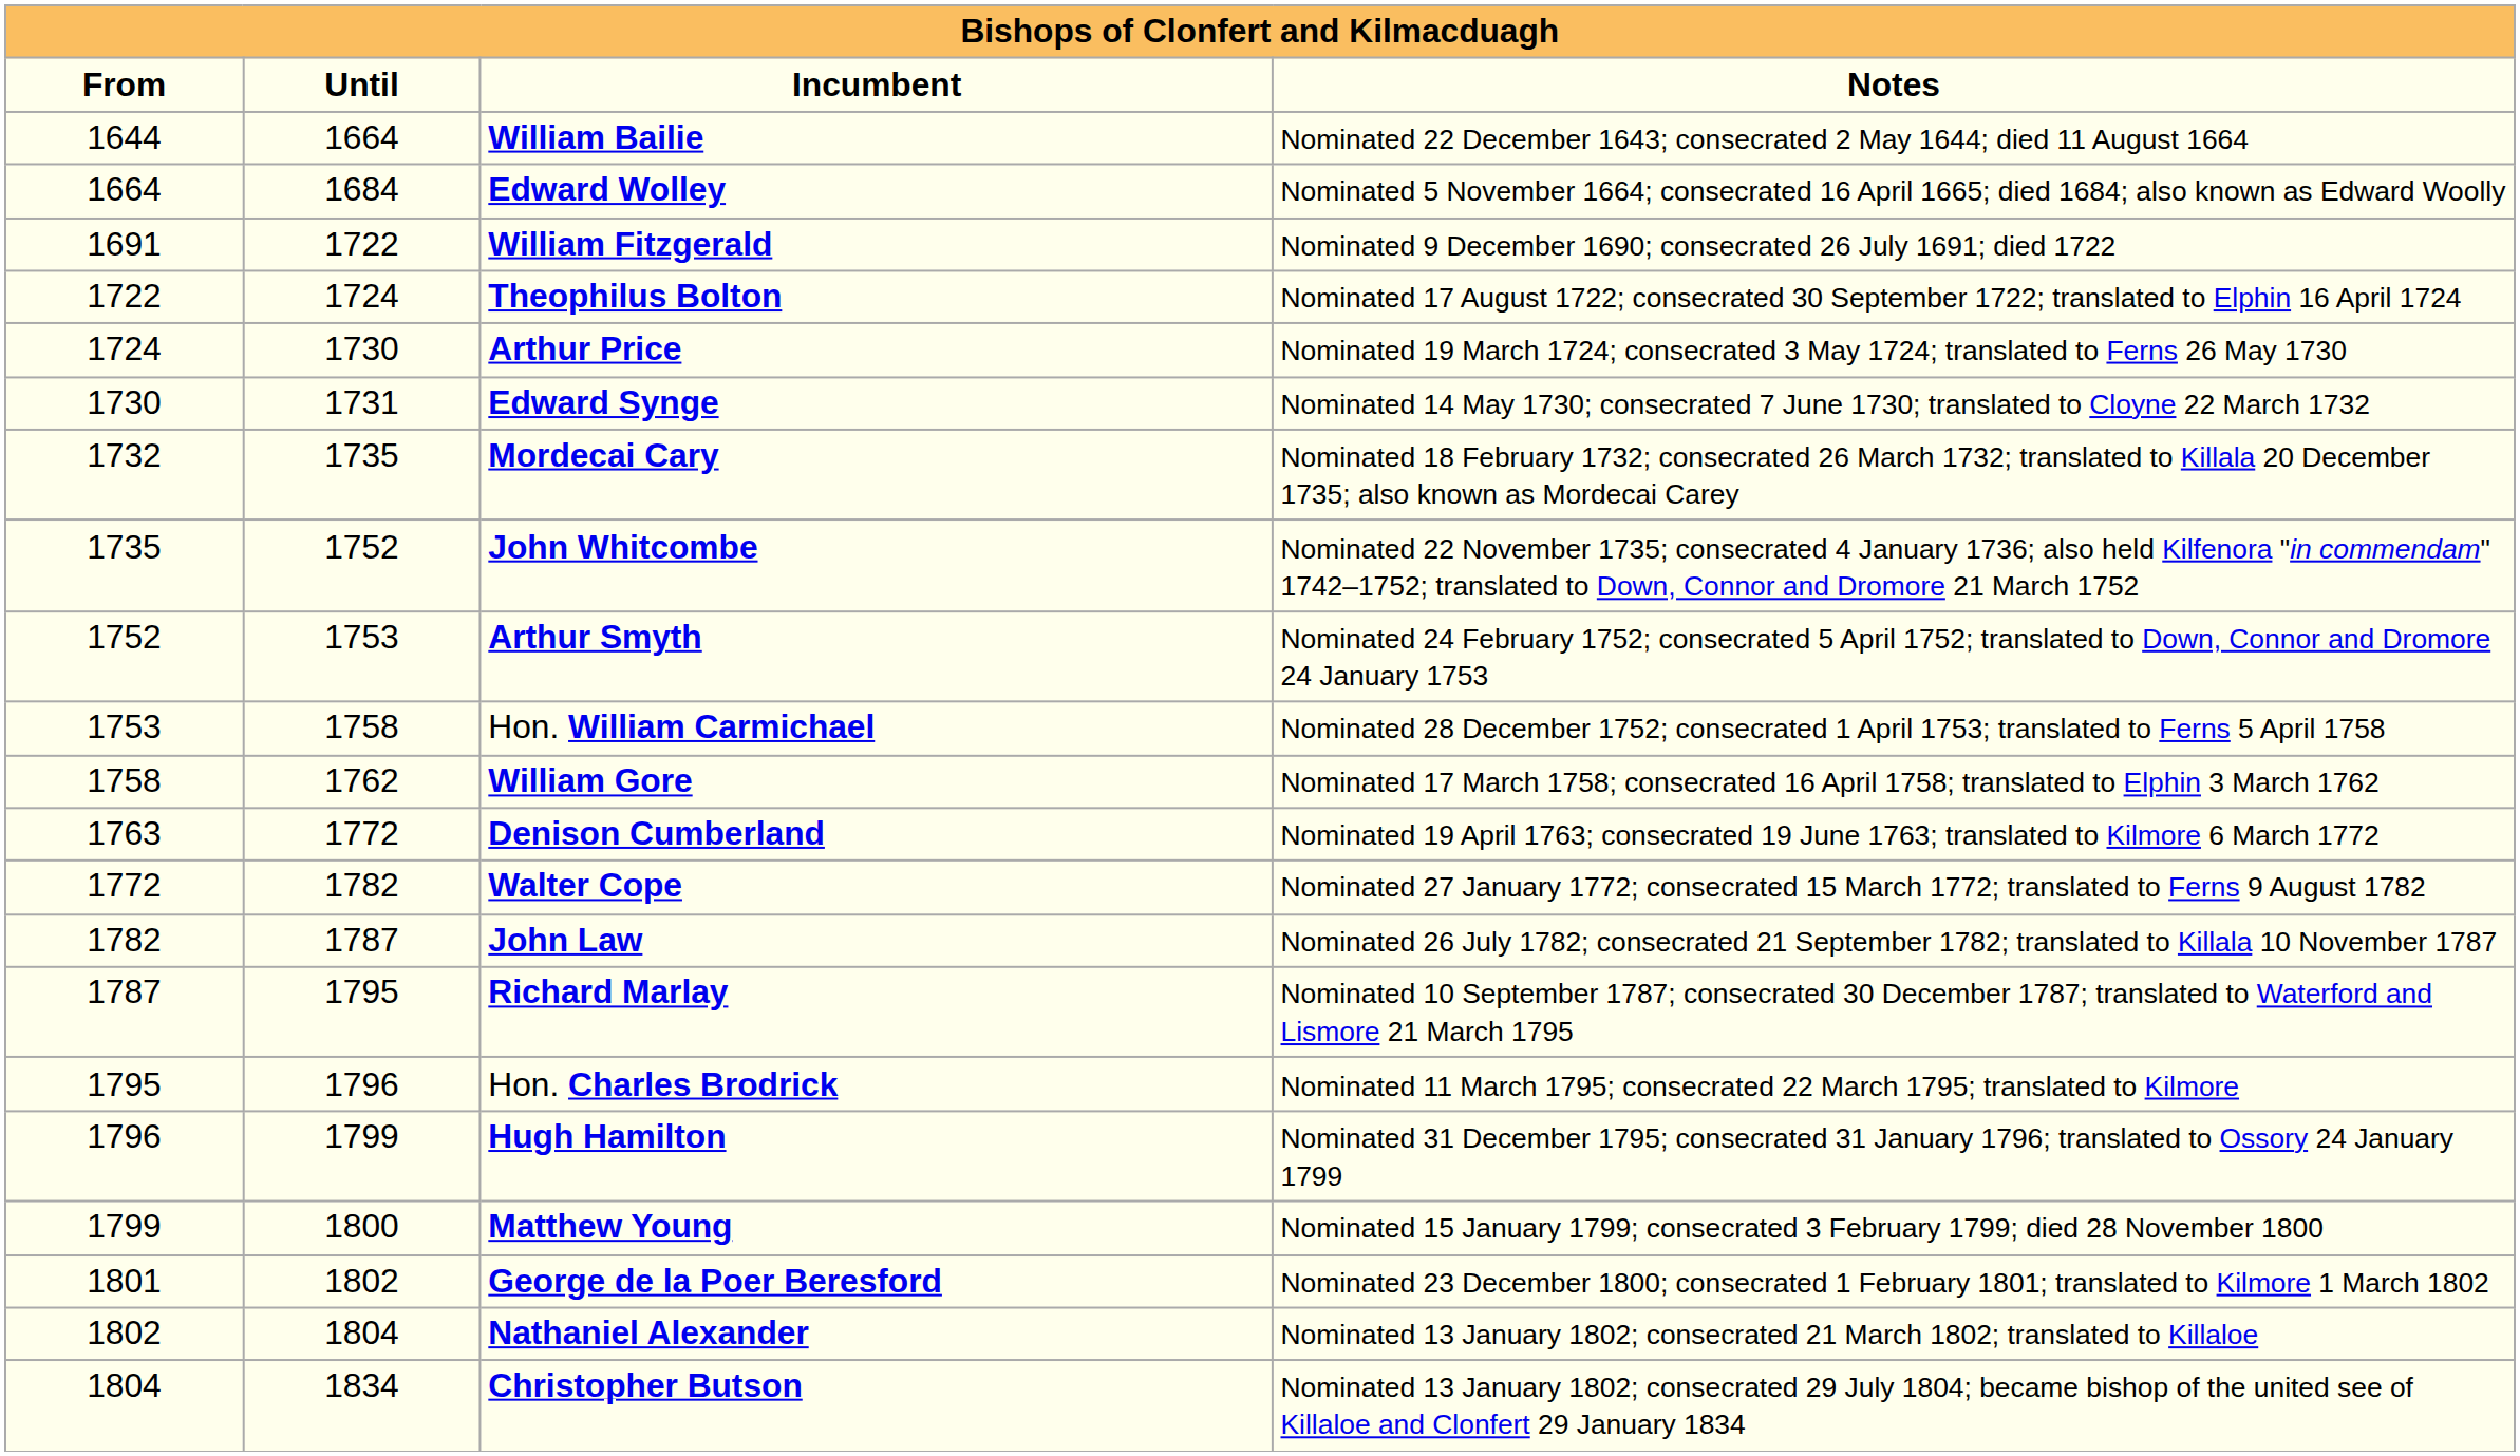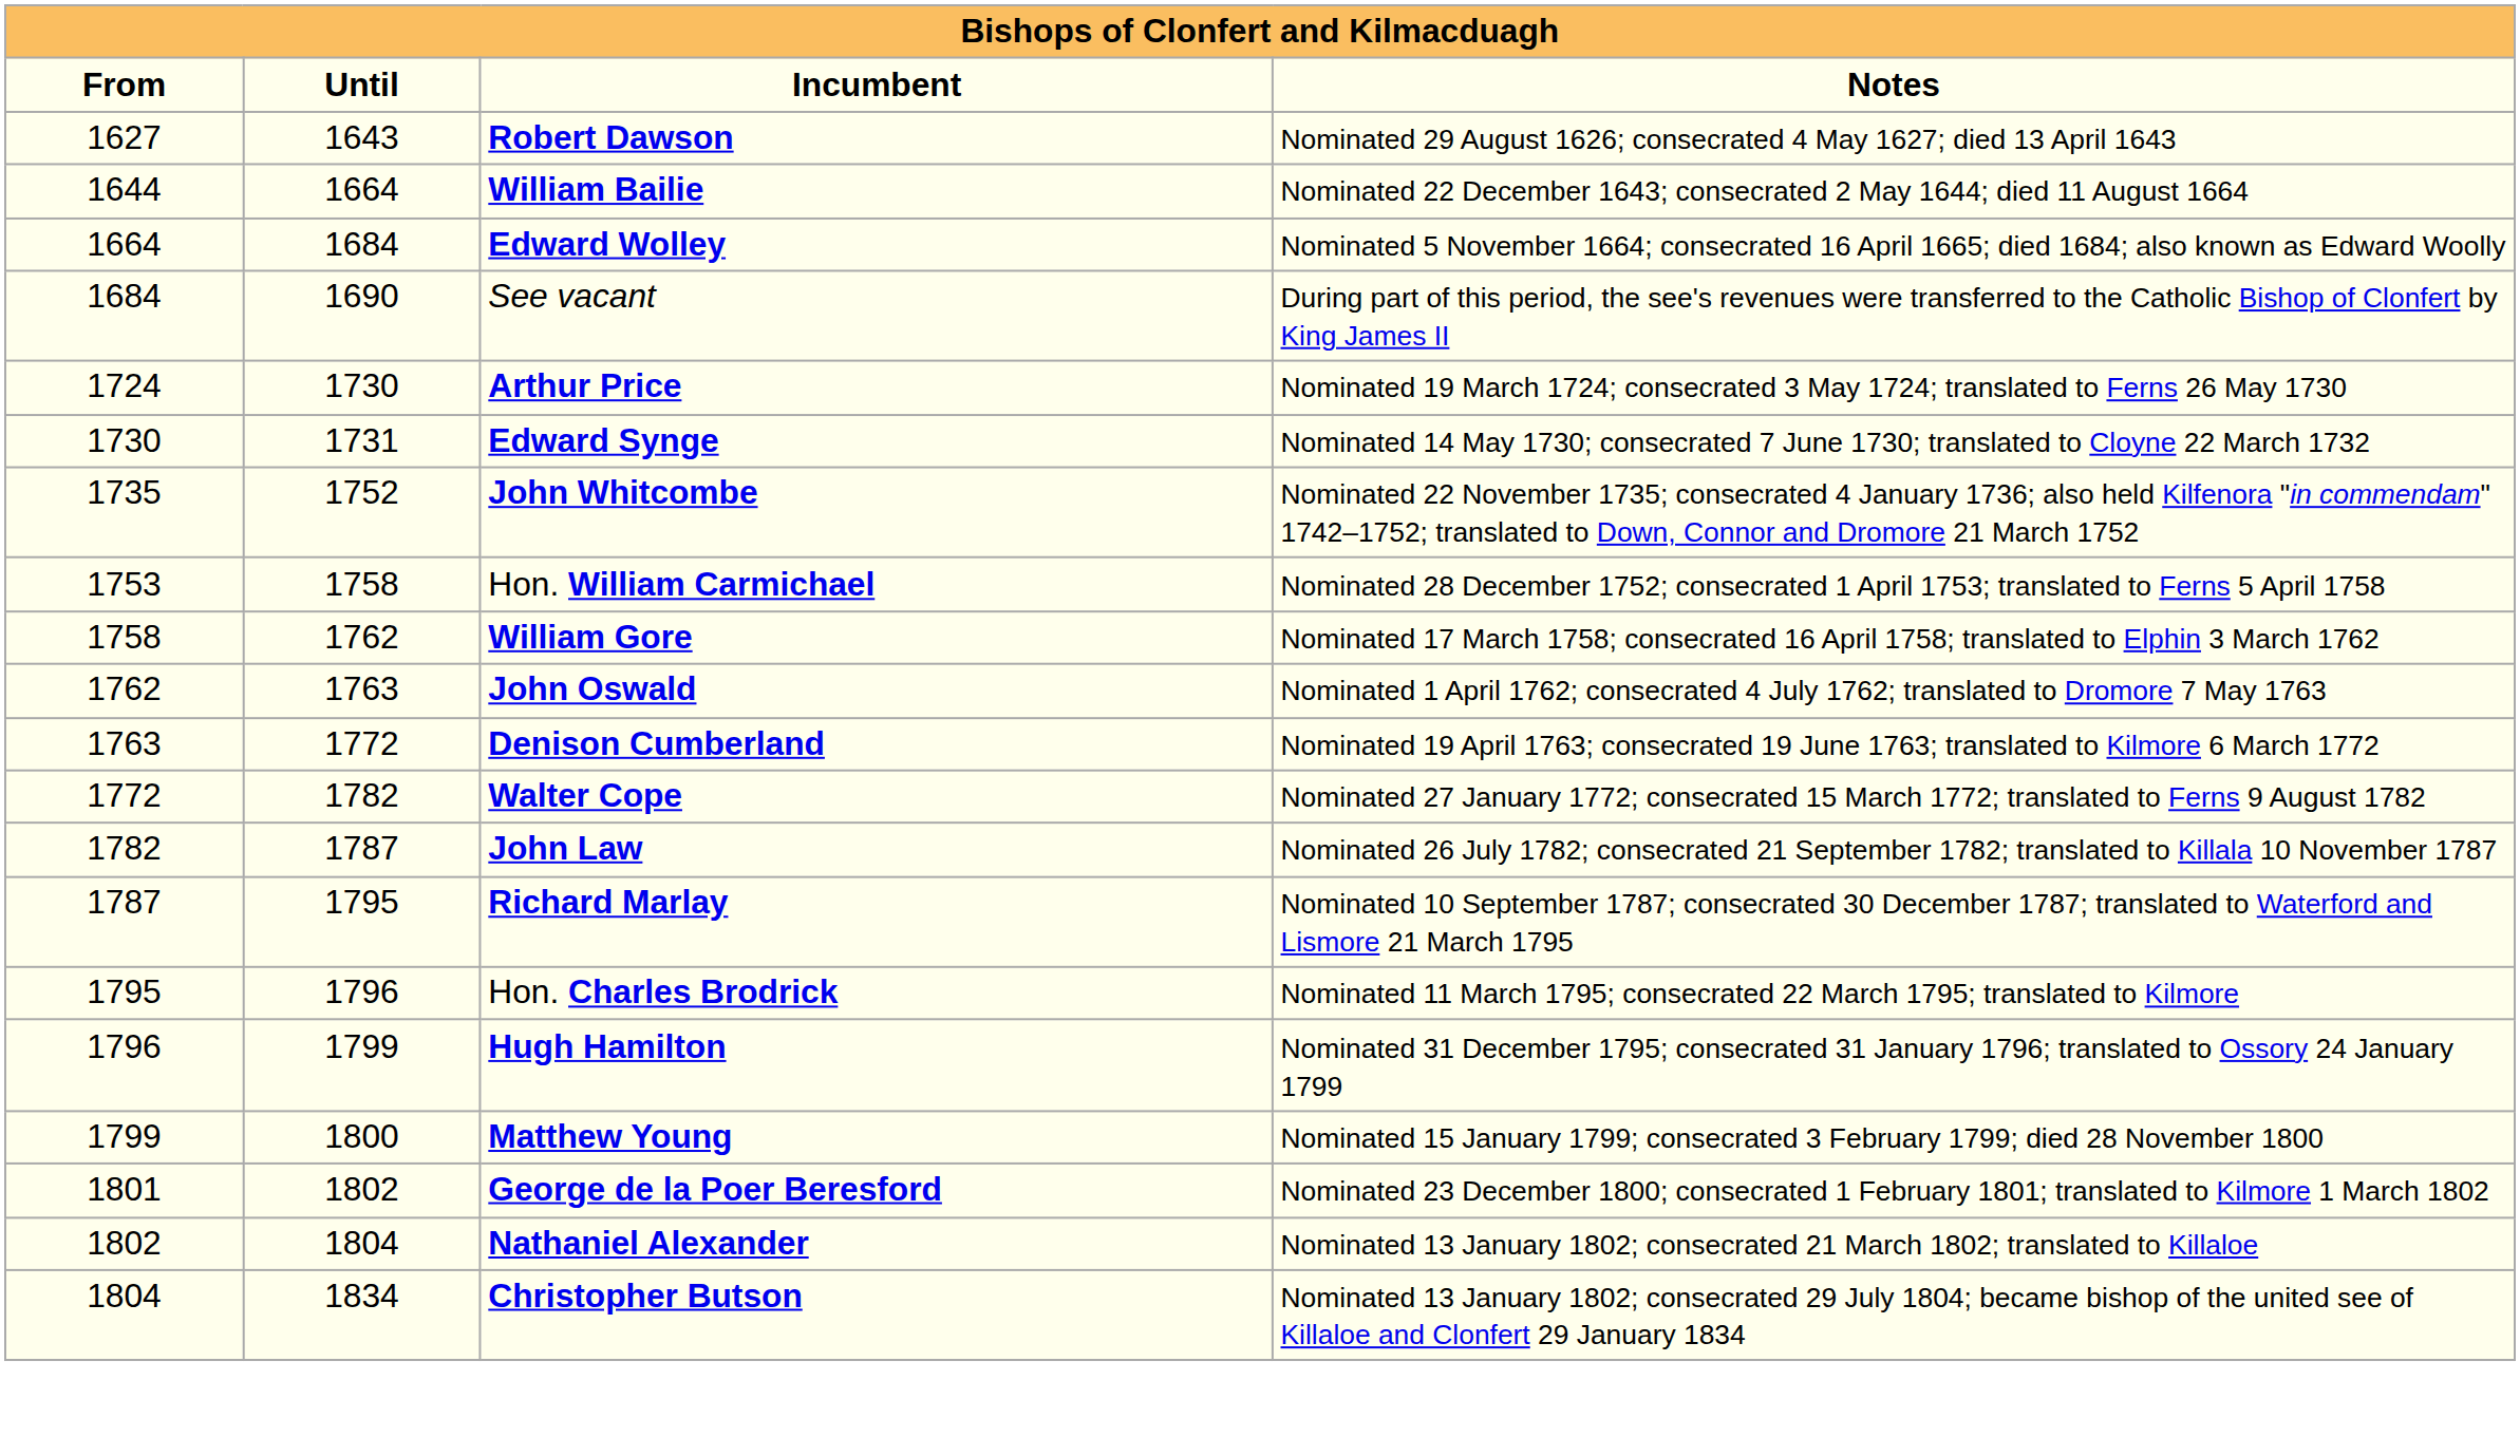+ row: 1627 | 1643 | Robert Dawson | Nominated 29 August 1626; consecrated 4 May 1627; died 13 April 1643
+ row: 1684 | 1690 | See vacant | During part of this period, the see's revenues were transferred to the Catholic Bishop of Clonfert by King James II
- row: 1691 | 1722 | William Fitzgerald | Nominated 9 December 1690; consecrated 26 July 1691; died 1722
- row: 1722 | 1724 | Theophilus Bolton | Nominated 17 August 1722; consecrated 30 September 1722; translated to Elphin 16 April 1724
- row: 1732 | 1735 | Mordecai Cary | Nominated 18 February 1732; consecrated 26 March 1732; translated to Killala 20 December 1735; also known as Mordecai Carey
- row: 1752 | 1753 | Arthur Smyth | Nominated 24 February 1752; consecrated 5 April 1752; translated to Down, Connor and Dromore 24 January 1753
+ row: 1762 | 1763 | John Oswald | Nominated 1 April 1762; consecrated 4 July 1762; translated to Dromore 7 May 1763
